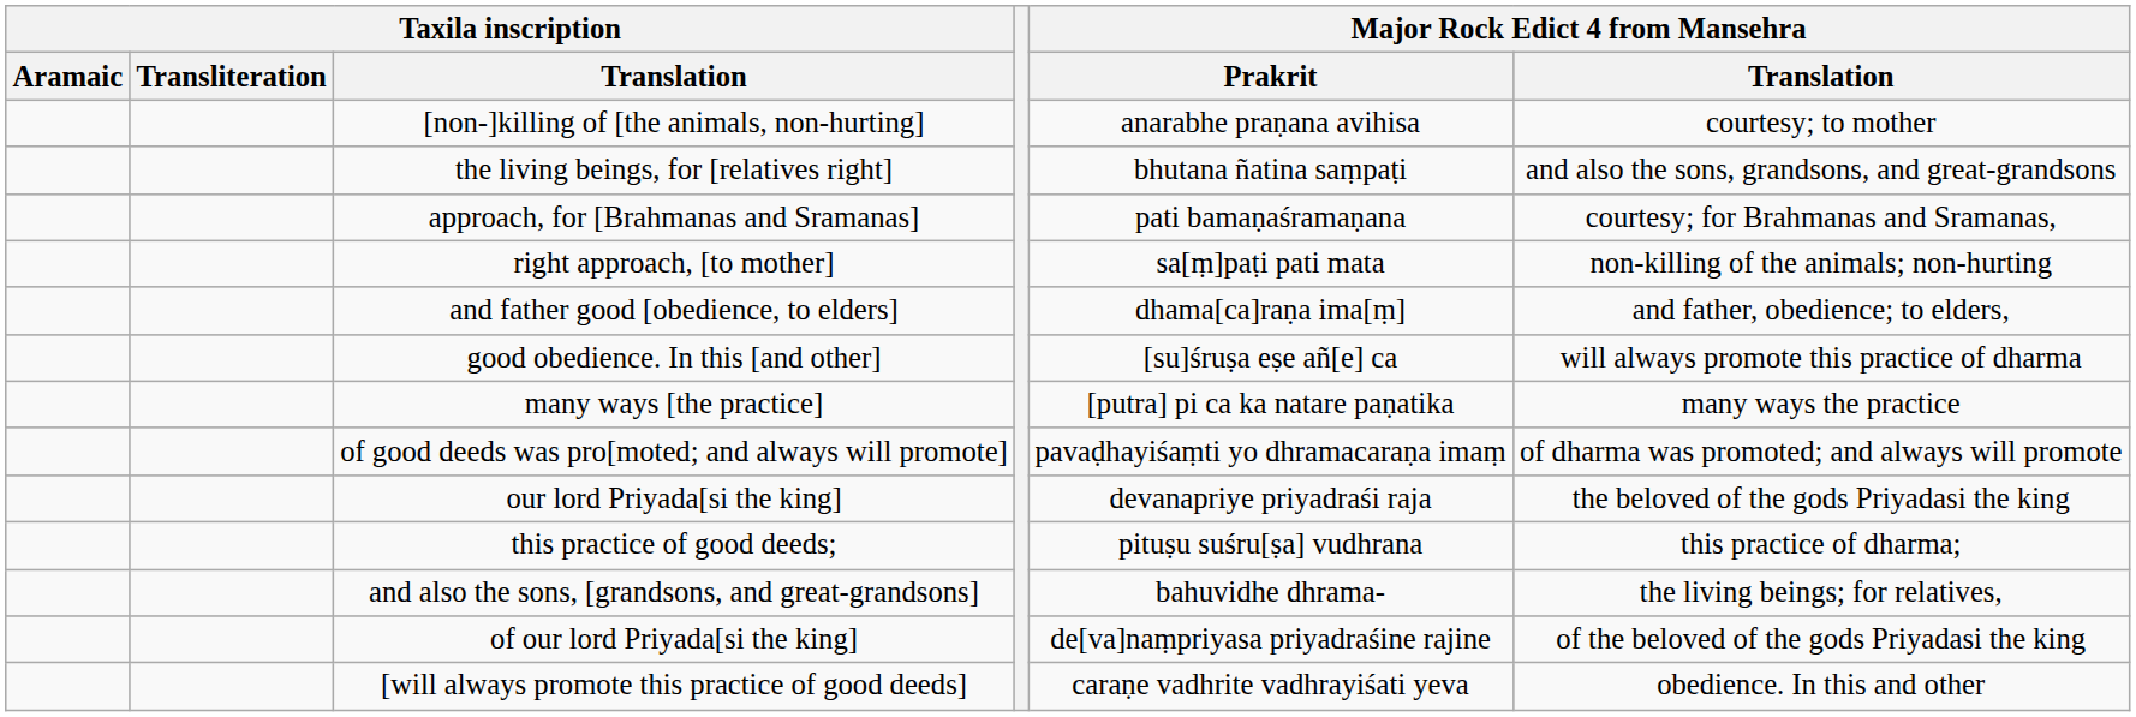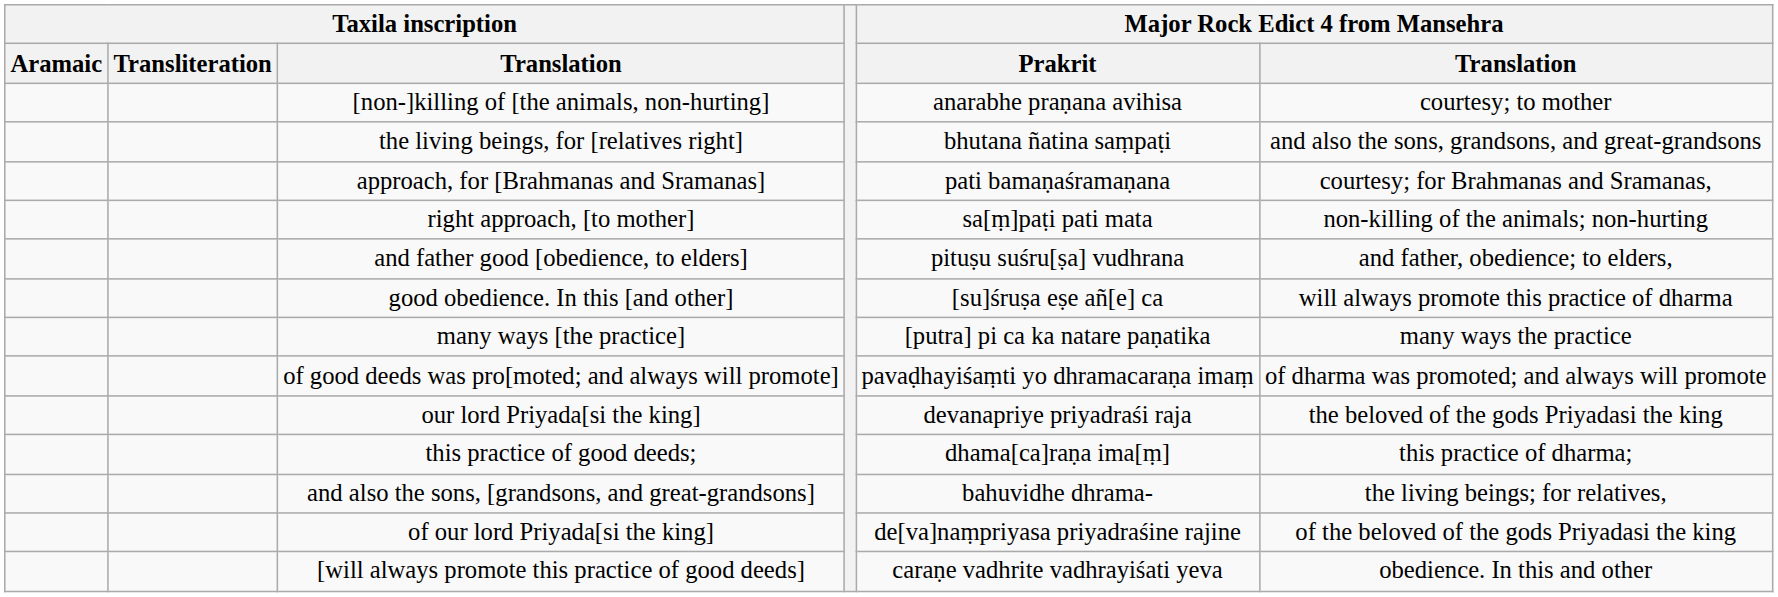and father good [obedience, to elders] | Major Rock Edict 4 from Mansehra / Prakrit: dhama[ca]raṇa ima[ṃ] -> pituṣu suśru[ṣa] vudhrana
this practice of good deeds; | Major Rock Edict 4 from Mansehra / Prakrit: pituṣu suśru[ṣa] vudhrana -> dhama[ca]raṇa ima[ṃ]
